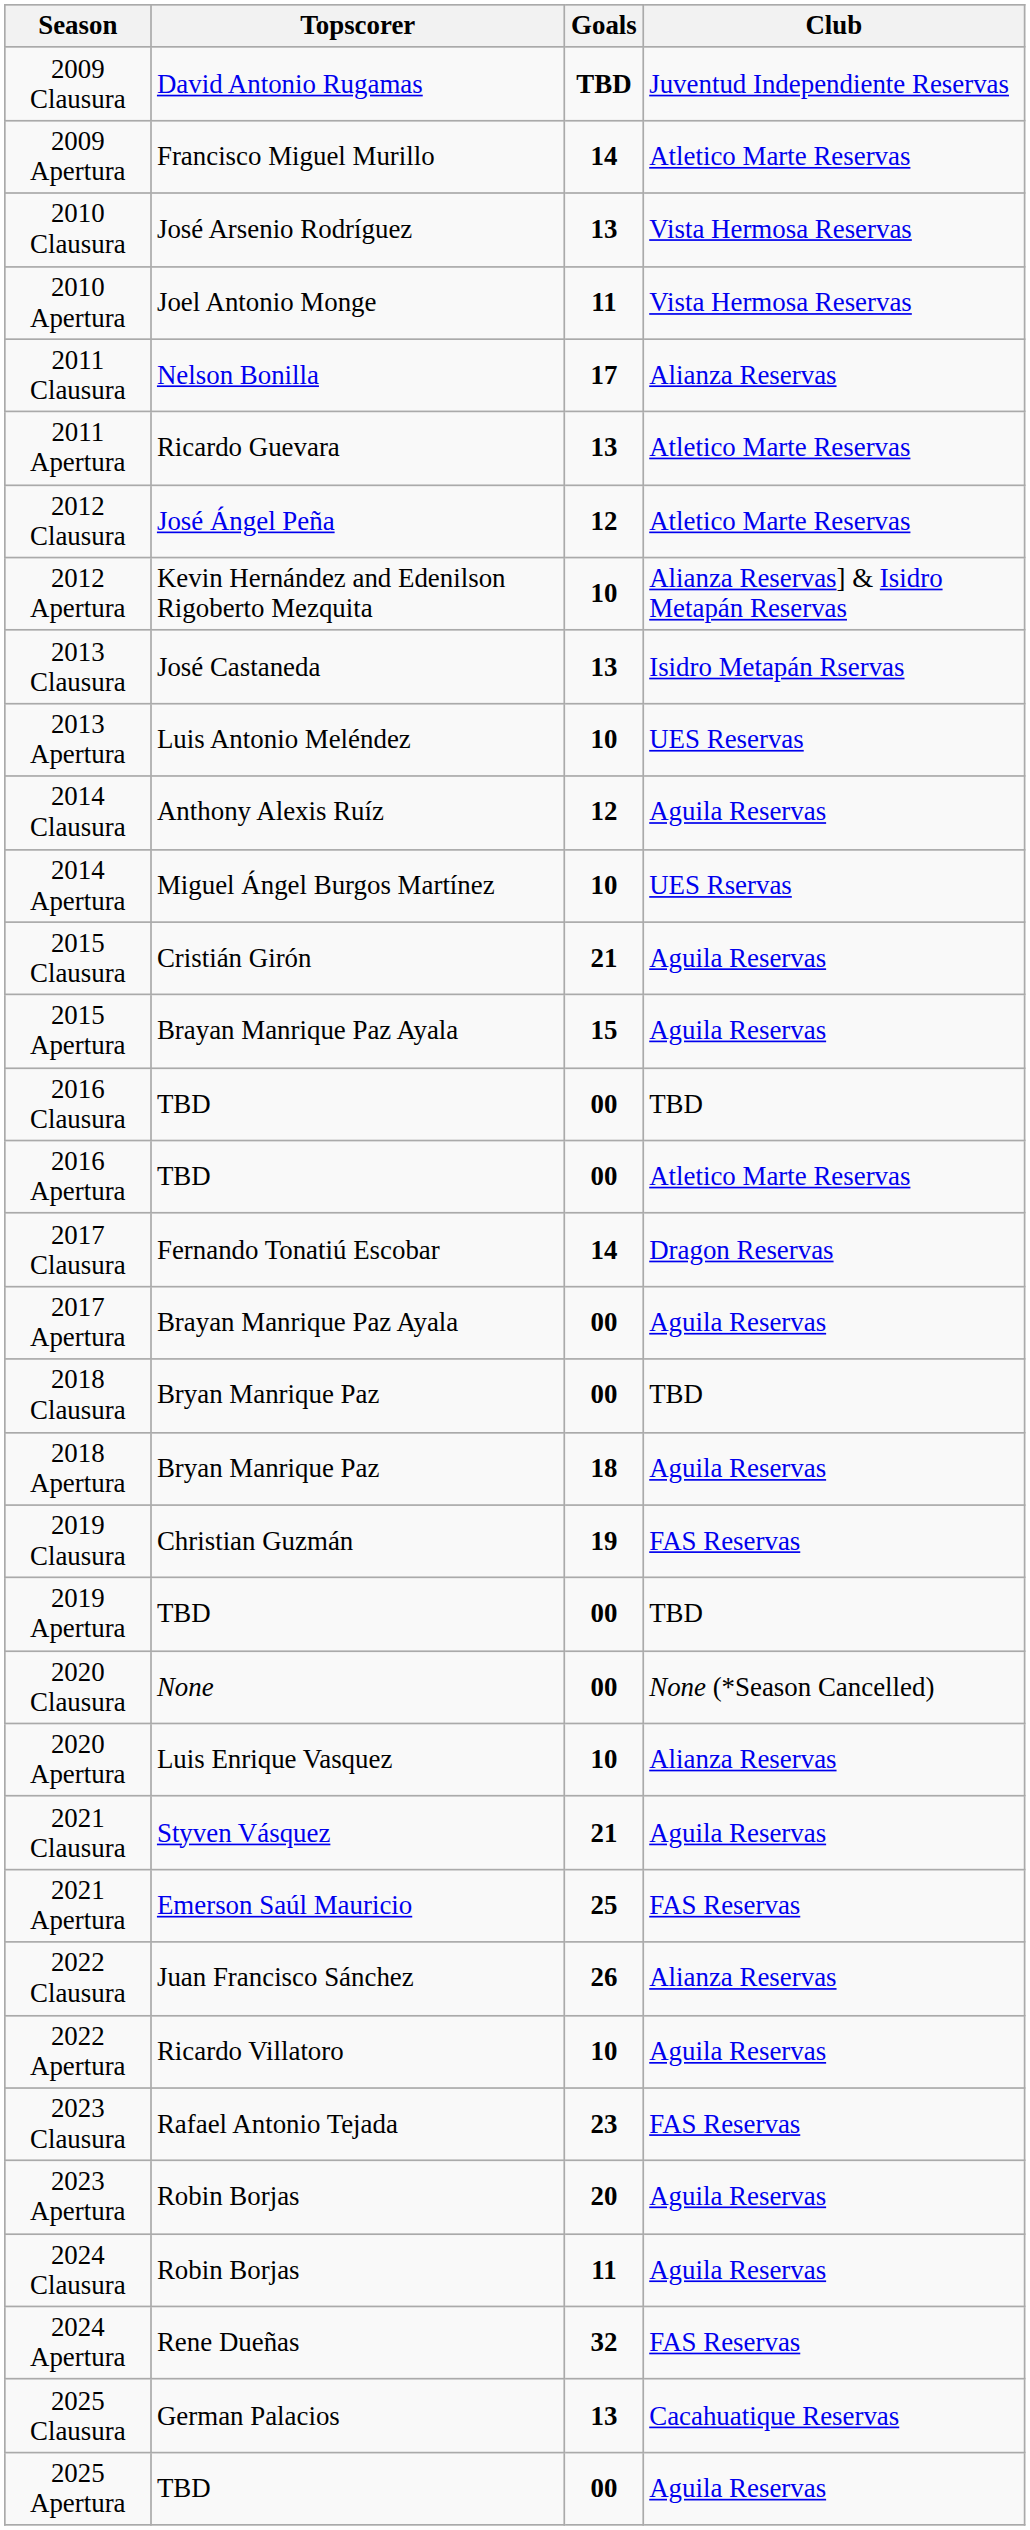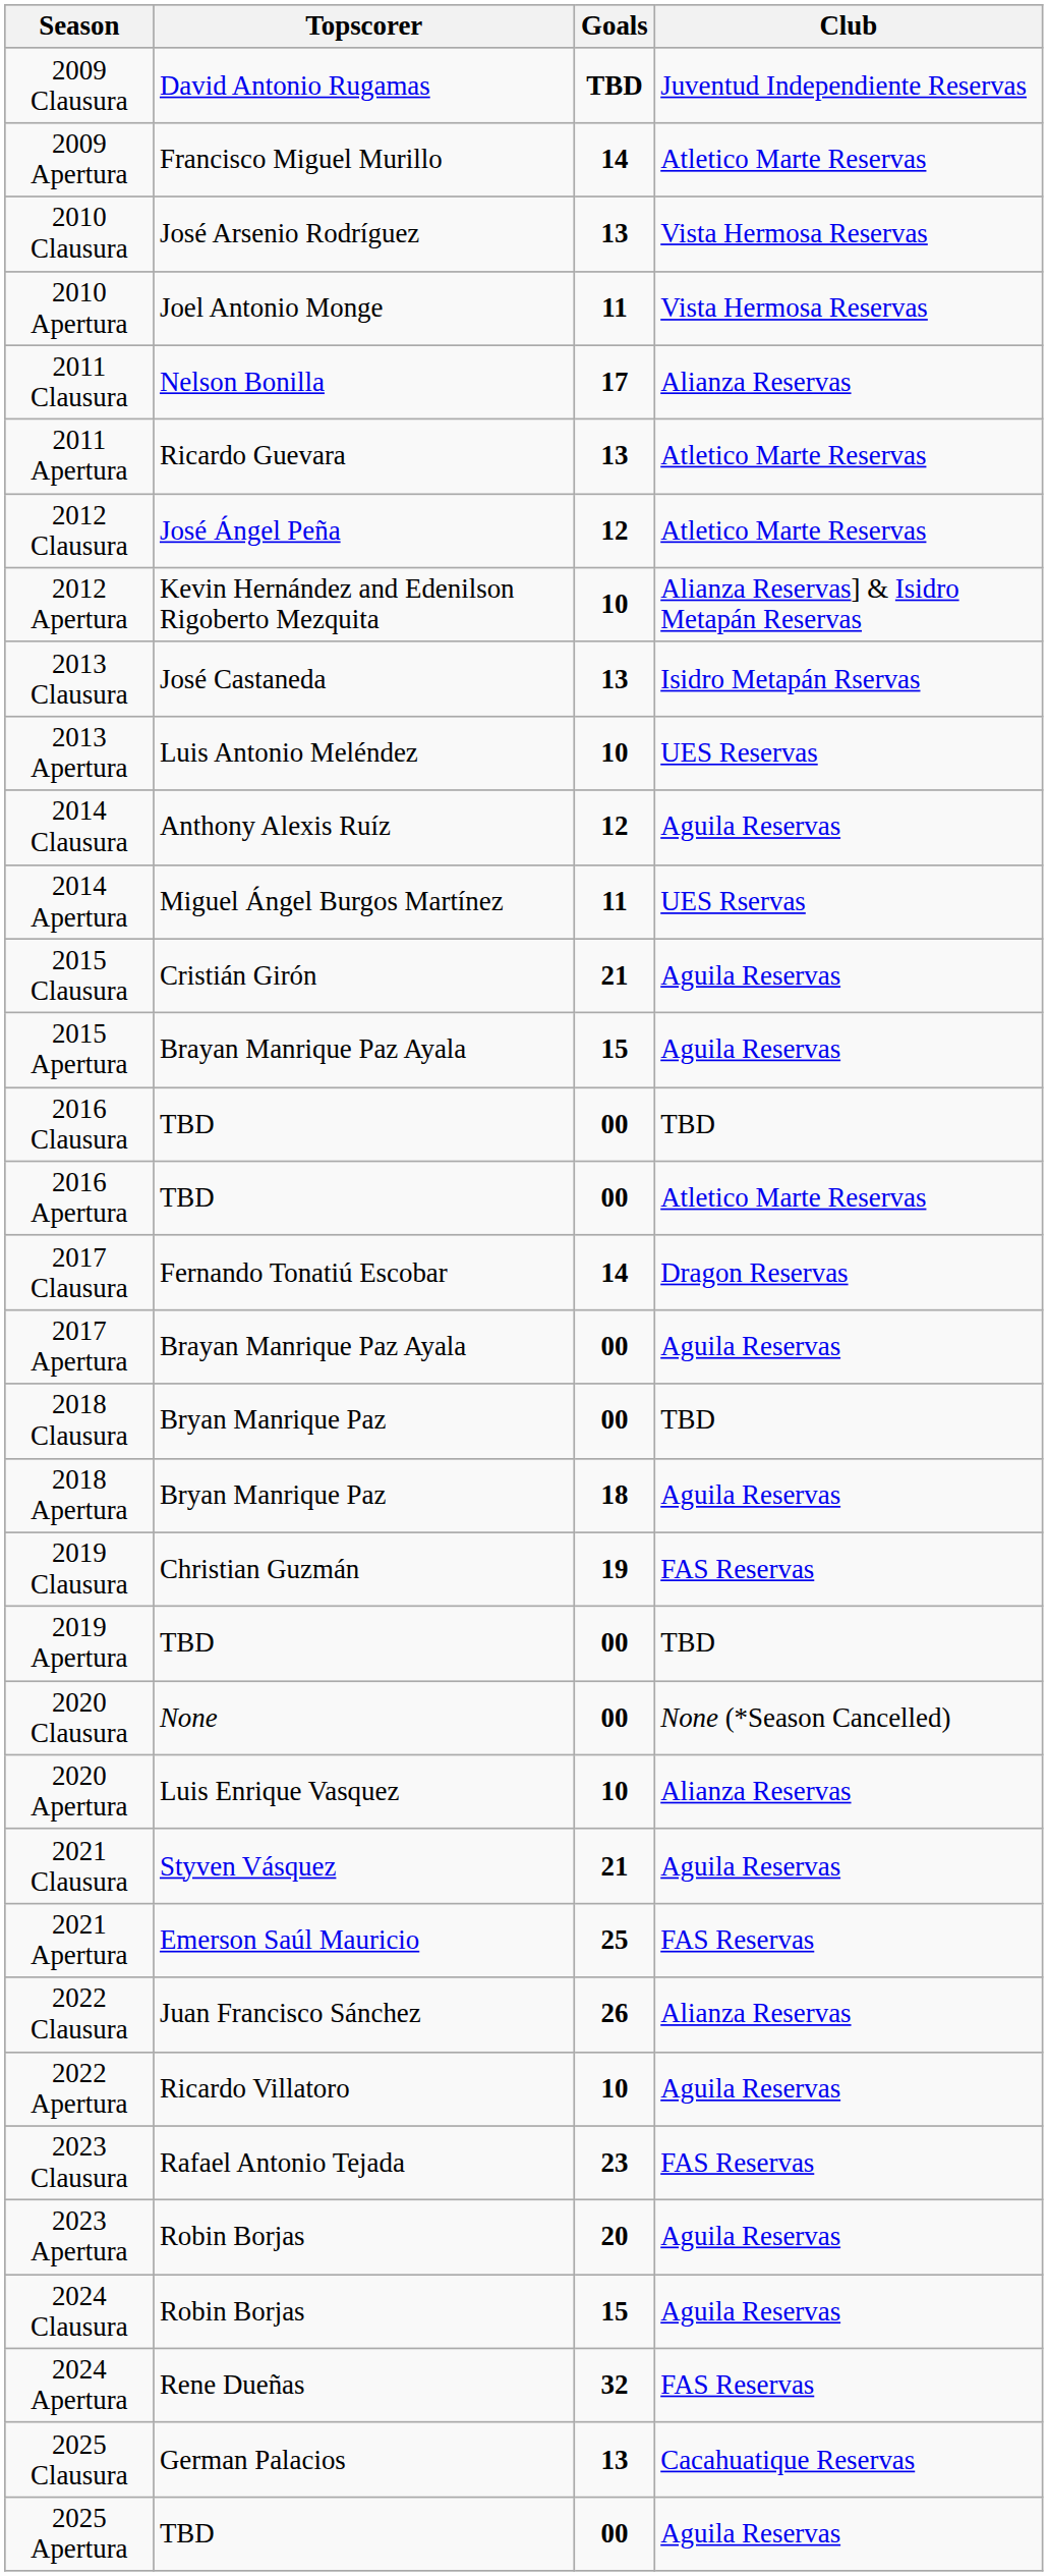2014 Apertura | Goals: 10 -> 11
2024 Clausura | Goals: 11 -> 15
